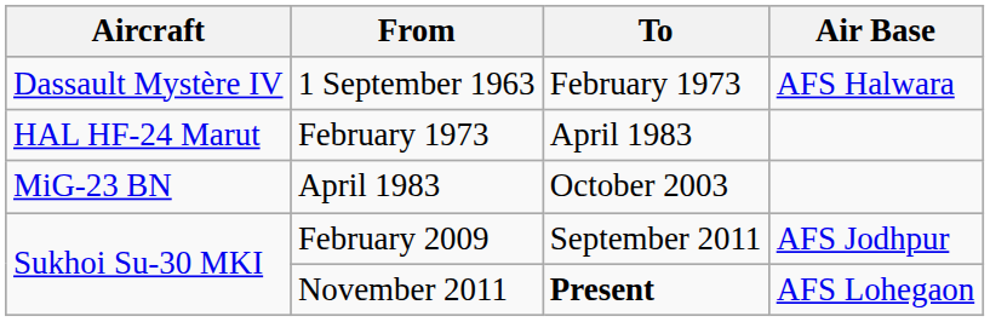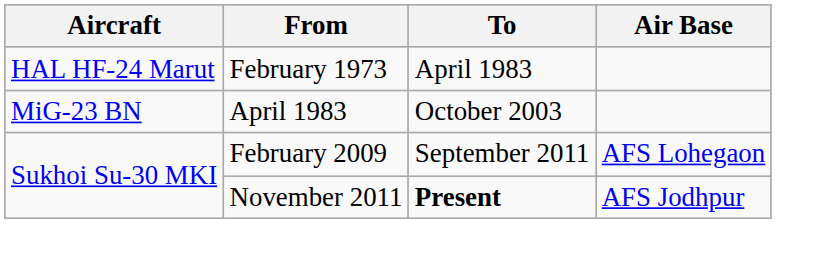- row: Dassault Mystère IV | 1 September 1963 | February 1973 | AFS Halwara
February 2009 | Air Base: AFS Jodhpur -> AFS Lohegaon
November 2011 | Air Base: AFS Lohegaon -> AFS Jodhpur
